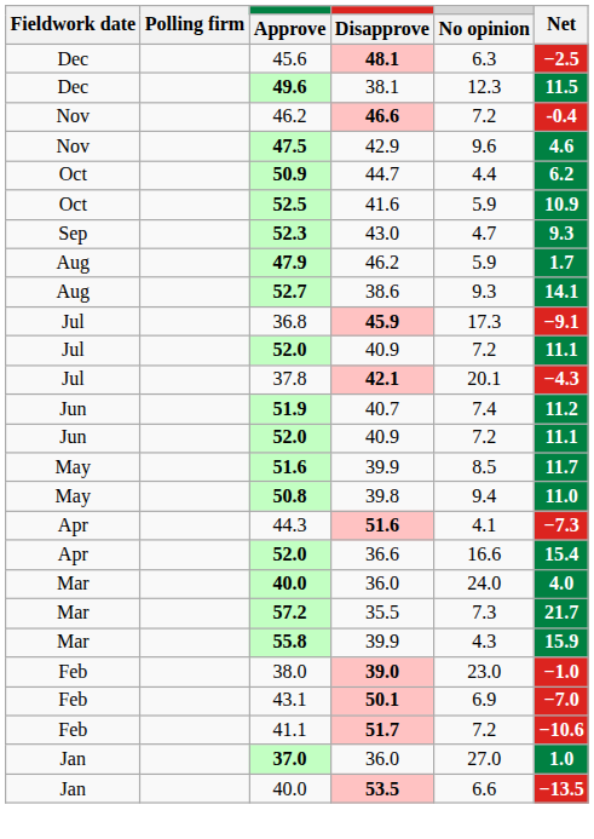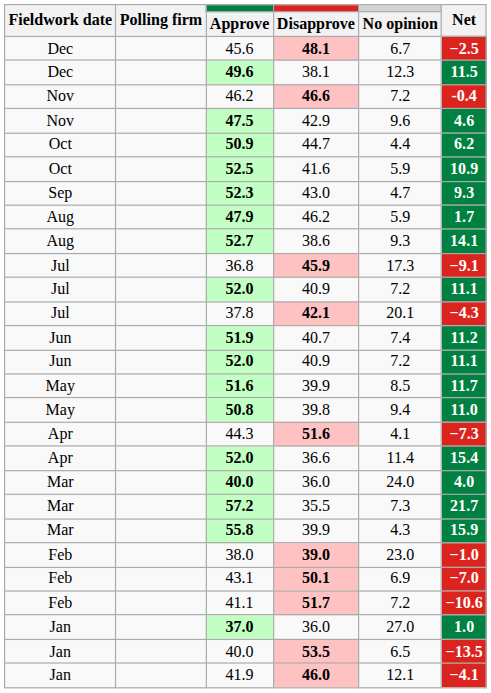45.6 | No opinion: 6.3 -> 6.7
Apr / 52.0 | No opinion: 16.6 -> 11.4
Jan / 40.0 | No opinion: 6.6 -> 6.5
+ row: Jan | 41.9 | 46.0 | 12.1 | −4.1
